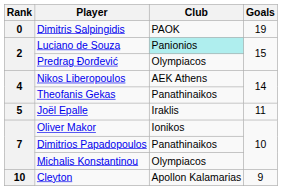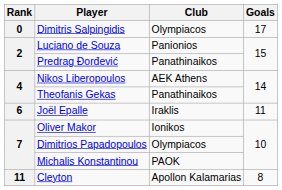Dimitris Salpingidis | Club: PAOK -> Olympiacos
Dimitris Salpingidis | Goals: 19 -> 17
Luciano de Souza | Club: paleturquoise background -> no background
Predrag Đorđević | Club: Olympiacos -> Panathinaikos
Joël Epalle | Rank: 5 -> 6
Dimitrios Papadopoulos | Club: Panathinaikos -> Olympiacos
Michalis Konstantinou | Club: Olympiacos -> PAOK
Cleyton | Rank: 10 -> 11
Cleyton | Goals: 9 -> 8
